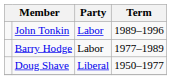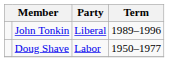John Tonkin | Party: Labor -> Liberal
- row: Barry Hodge | Labor | 1977–1989
Doug Shave | Party: Liberal -> Labor
